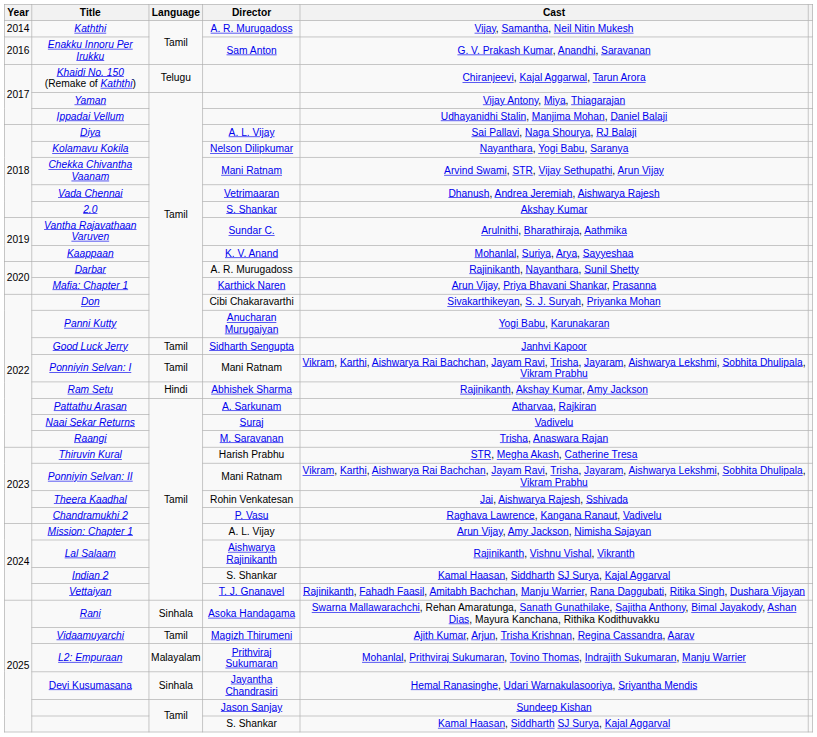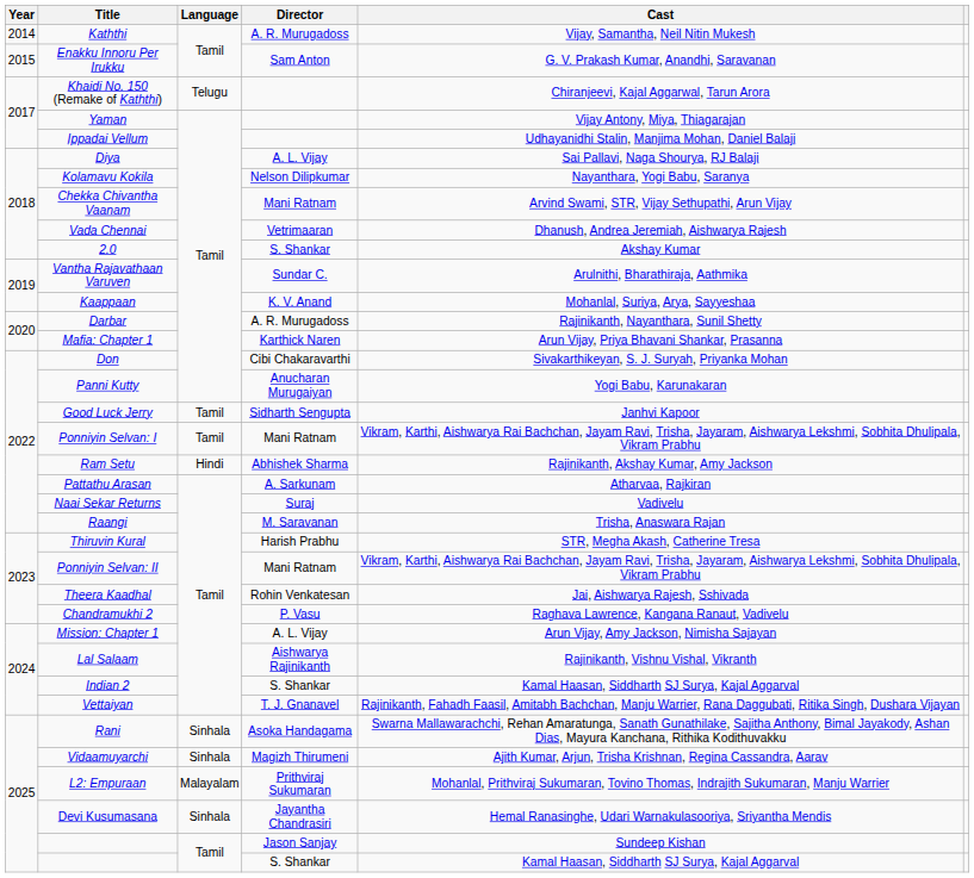Enakku Innoru Per Irukku | Year: 2016 -> 2015
Vidaamuyarchi | Language: Tamil -> Sinhala
